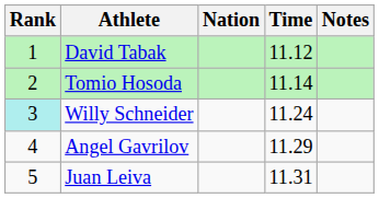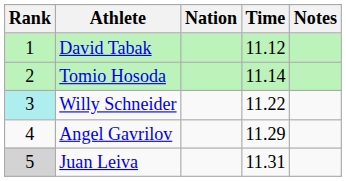Willy Schneider | Time: 11.24 -> 11.22
Juan Leiva | Rank: no background -> lightgrey background
